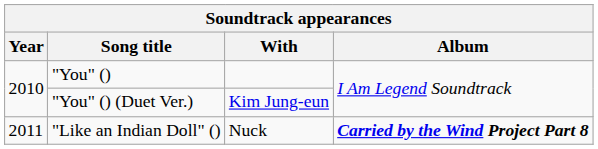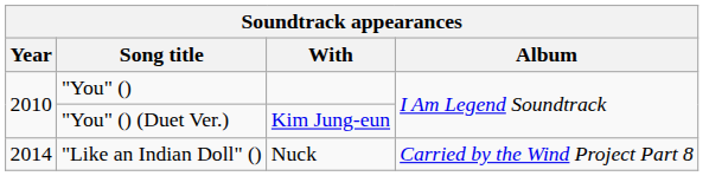"Like an Indian Doll" () | Year: 2011 -> 2014
"Like an Indian Doll" () | Album: bold -> normal
